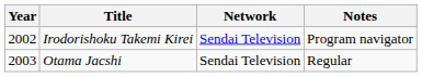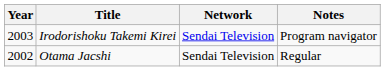Irodorishoku Takemi Kirei | Year: 2002 -> 2003
Otama Jacshi | Year: 2003 -> 2002
